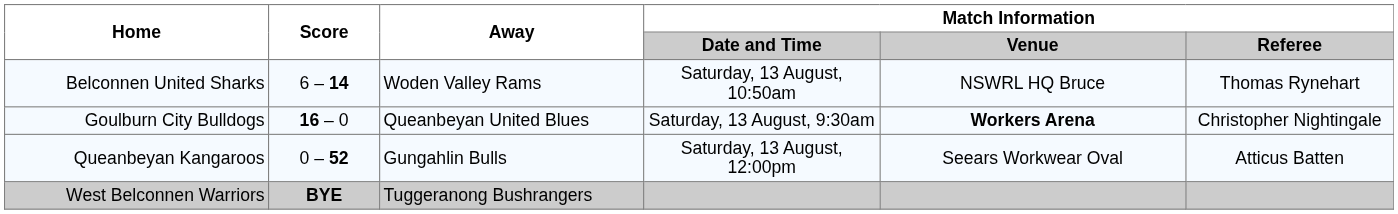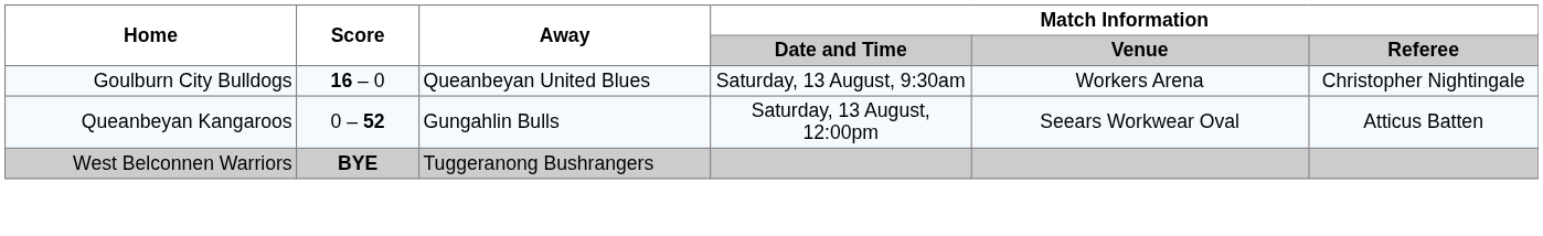- row: Belconnen United Sharks | 6 – 14 | Woden Valley Rams | Saturday, 13 August, 10:50am | NSWRL HQ Bruce | Thomas Rynehart
Goulburn City Bulldogs | Match Information / Venue: bold -> normal
